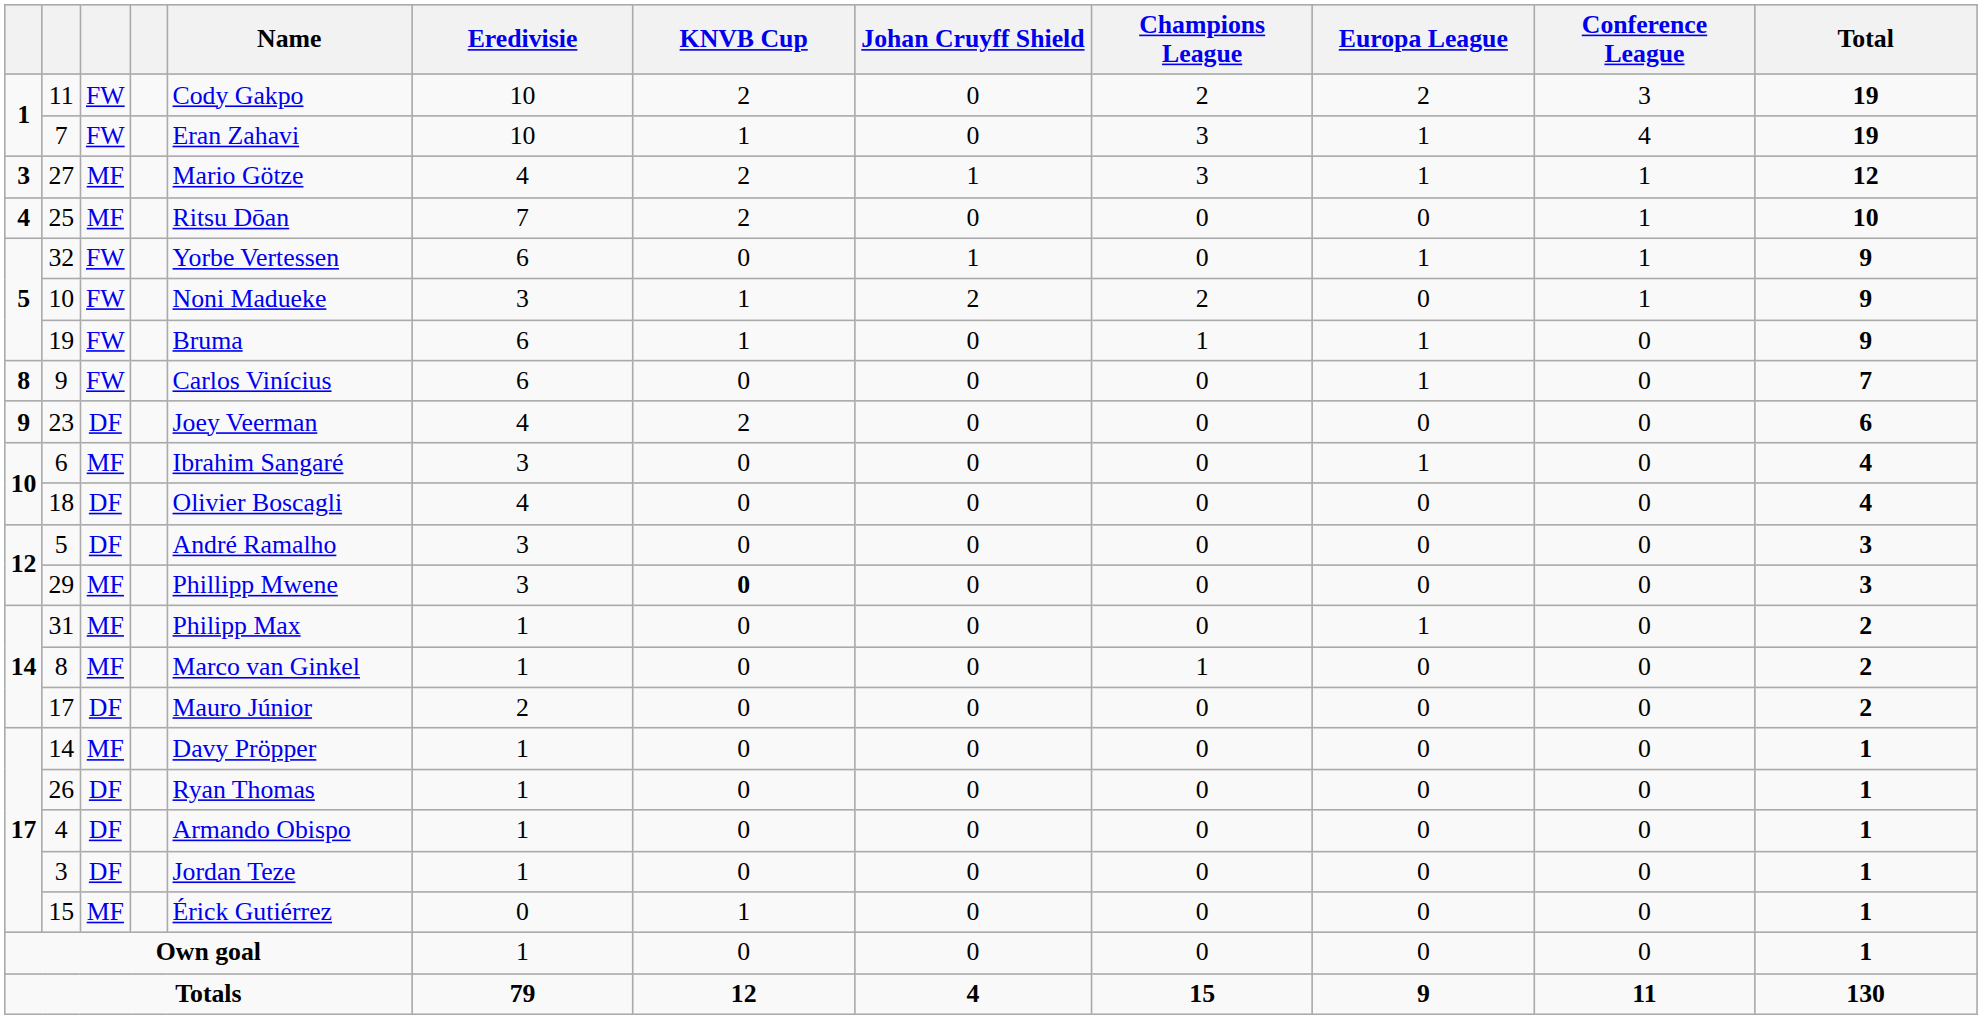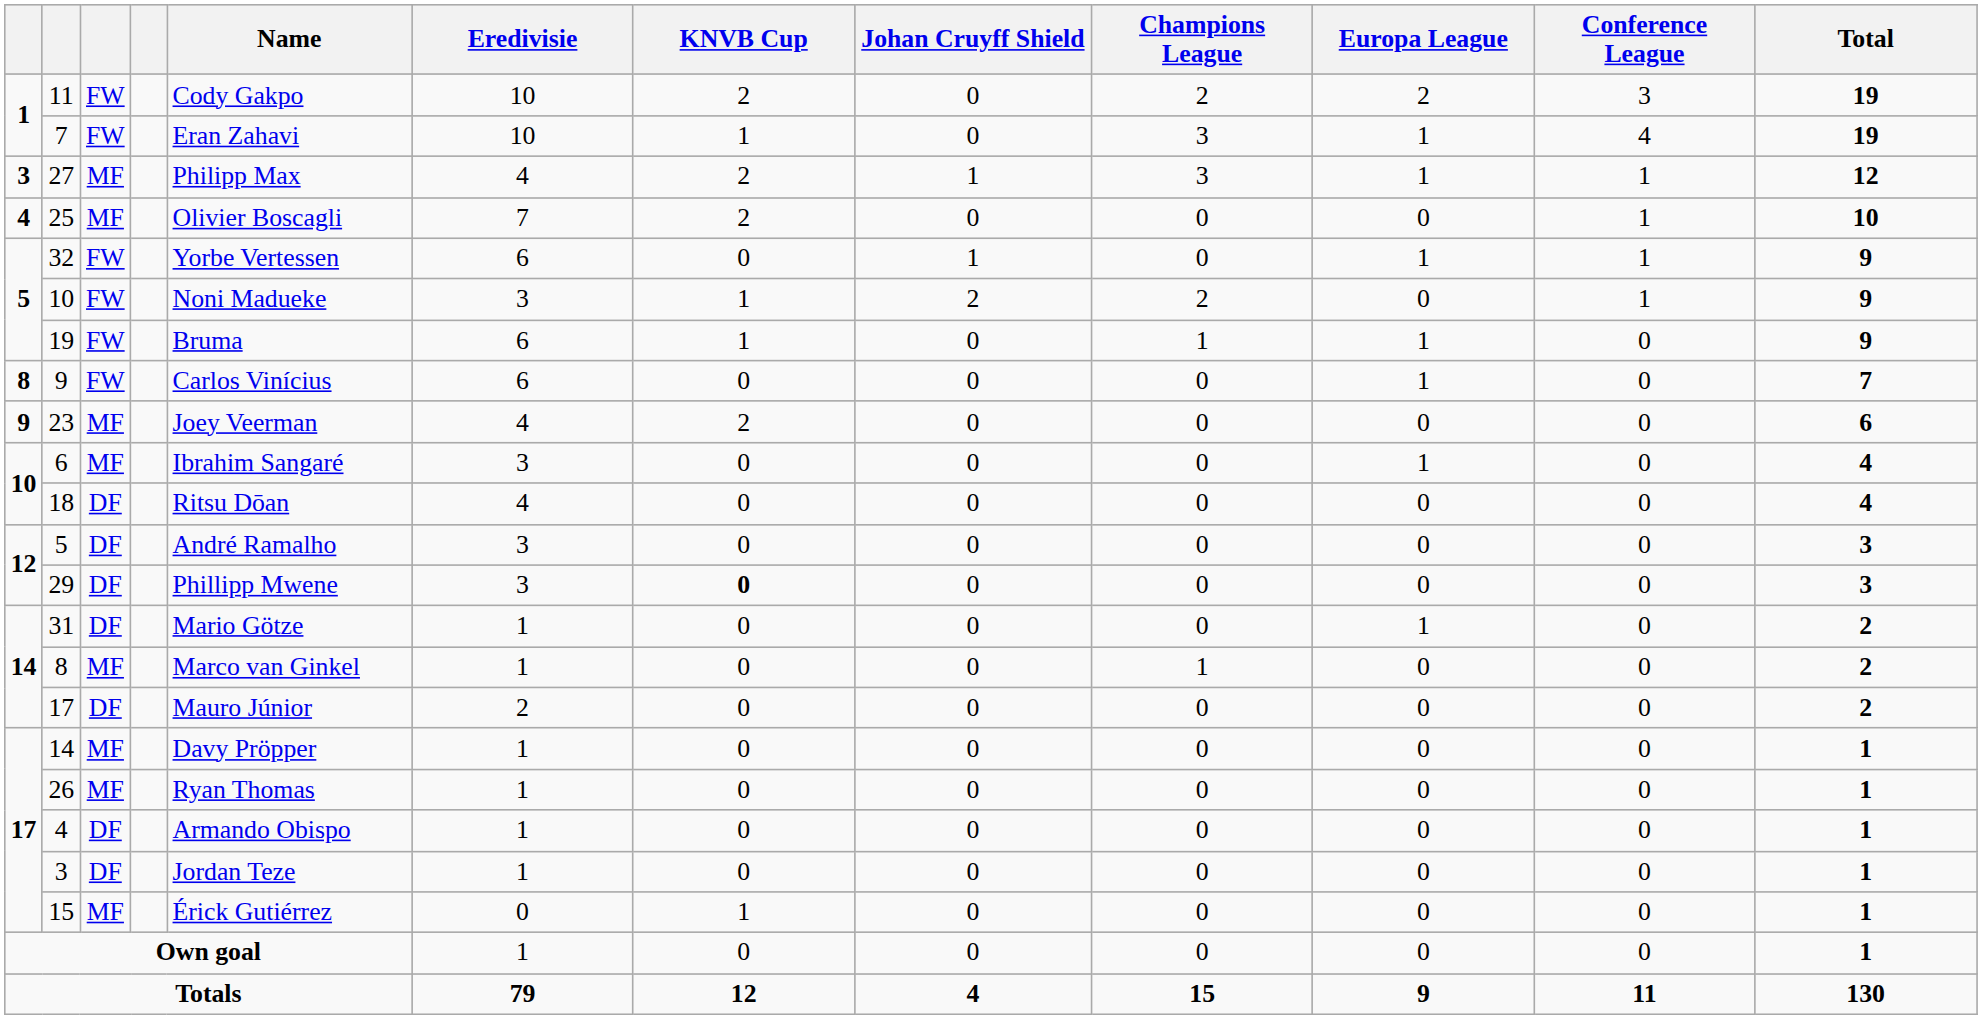27 | Name: Mario Götze -> Philipp Max
25 | Name: Ritsu Dōan -> Olivier Boscagli
23 | column 3: DF -> MF
18 | Name: Olivier Boscagli -> Ritsu Dōan
29 | column 3: MF -> DF
31 | column 3: MF -> DF
31 | Name: Philipp Max -> Mario Götze
26 | column 3: DF -> MF
